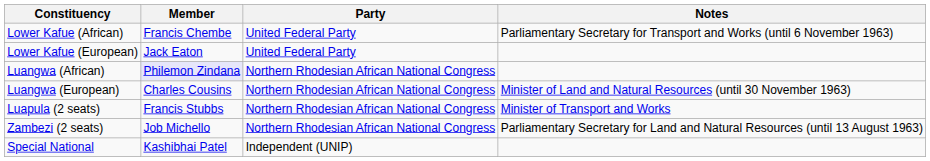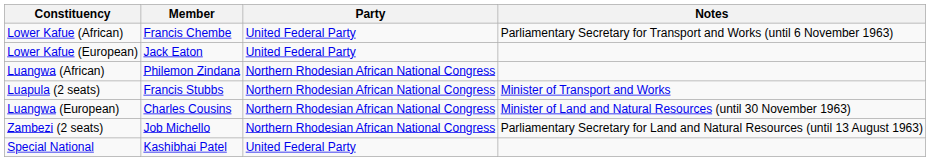Luangwa (African) | Member: lavender background -> no background
rows swapped: Luangwa (European) <-> Luapula (2 seats)
Special National | Party: Independent (UNIP) -> United Federal Party
